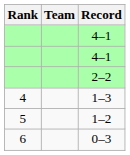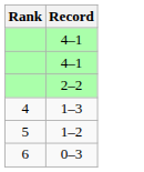- column: Team
